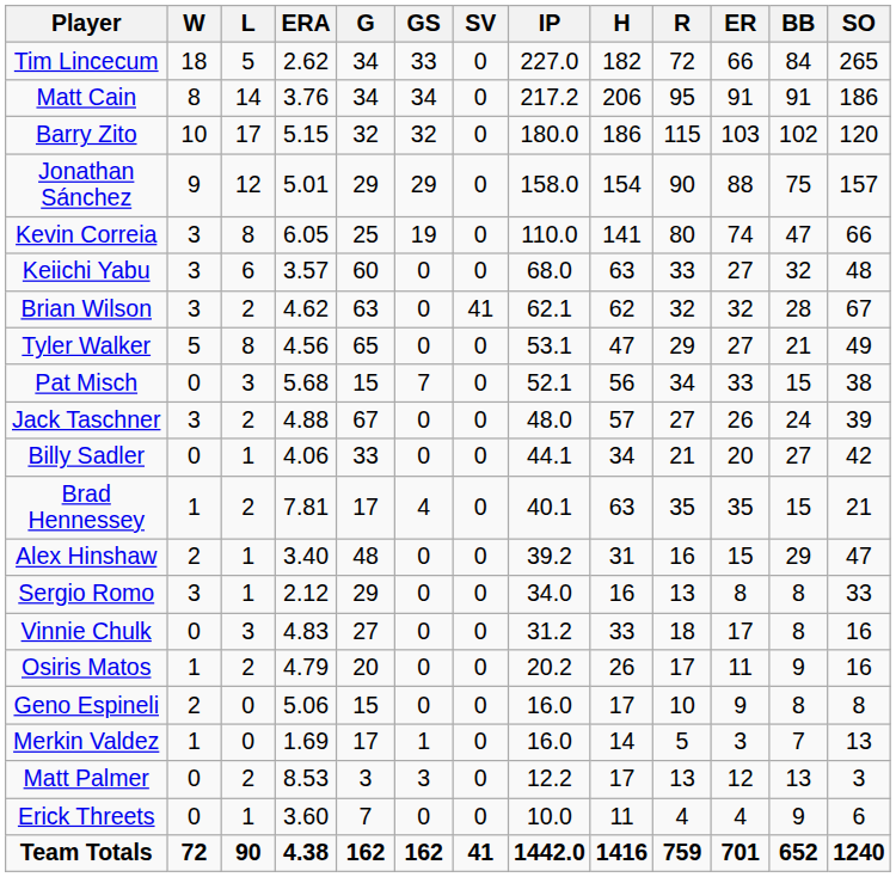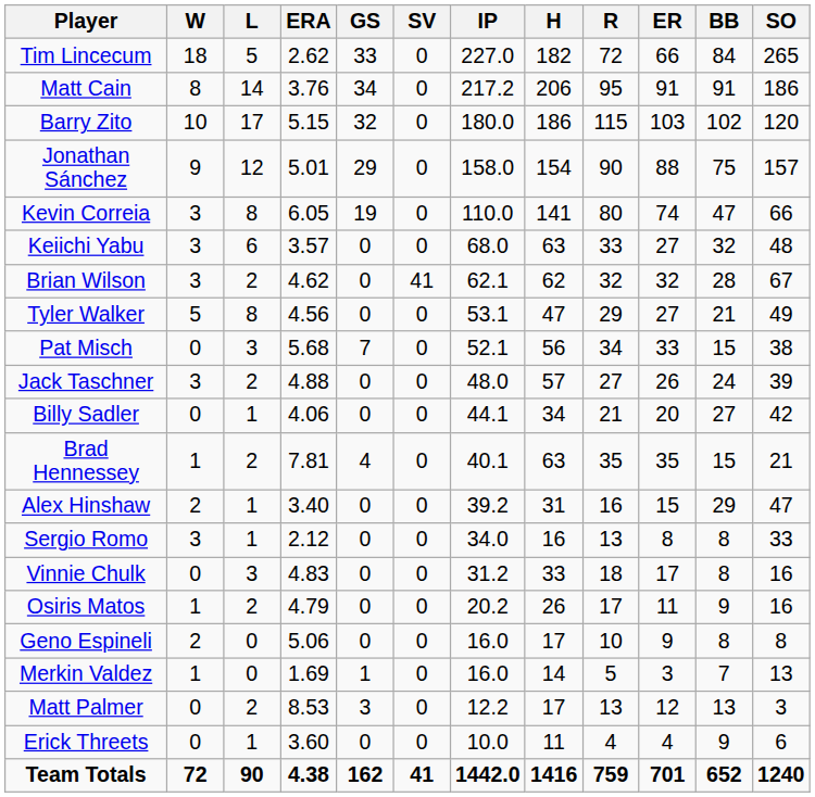- column: G | 34 | 34 | 32 | 29 | 25 | 60 | 63 | 65 | 15 | 67 | 33 | 17 | 48 | 29 | 27 | 20 | 15 | 17 | 3 | 7 | 162
